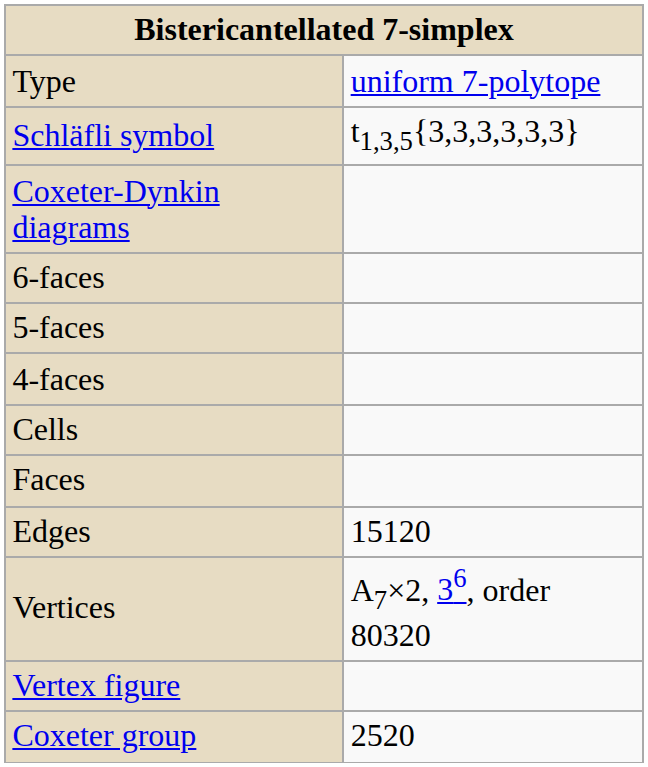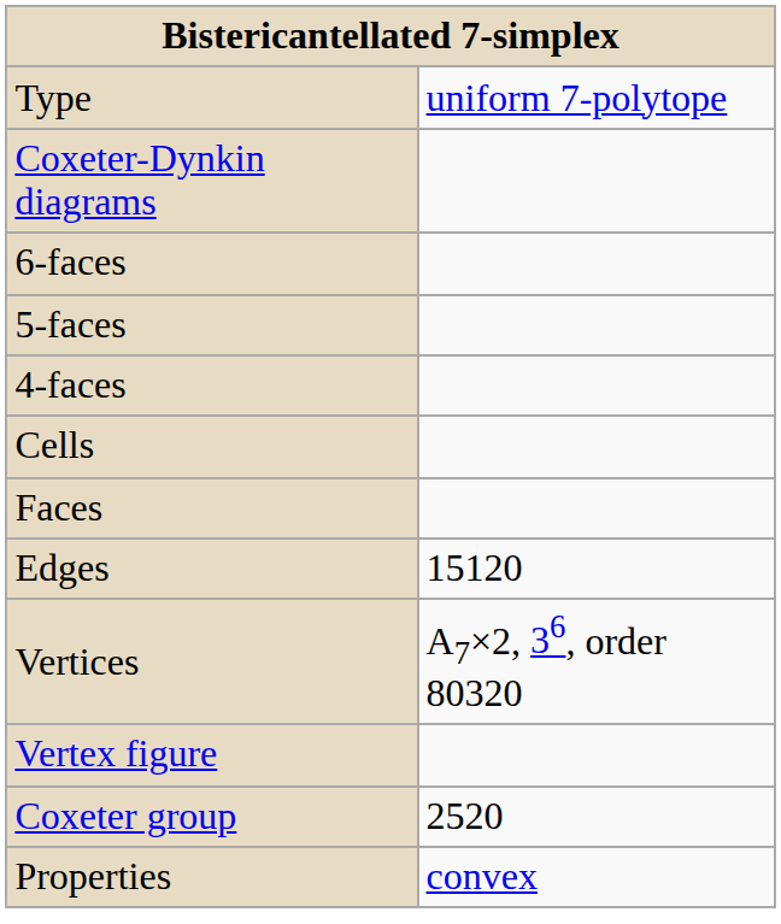- row: Schläfli symbol | t1,3,5{3,3,3,3,3,3}
+ row: Properties | convex
